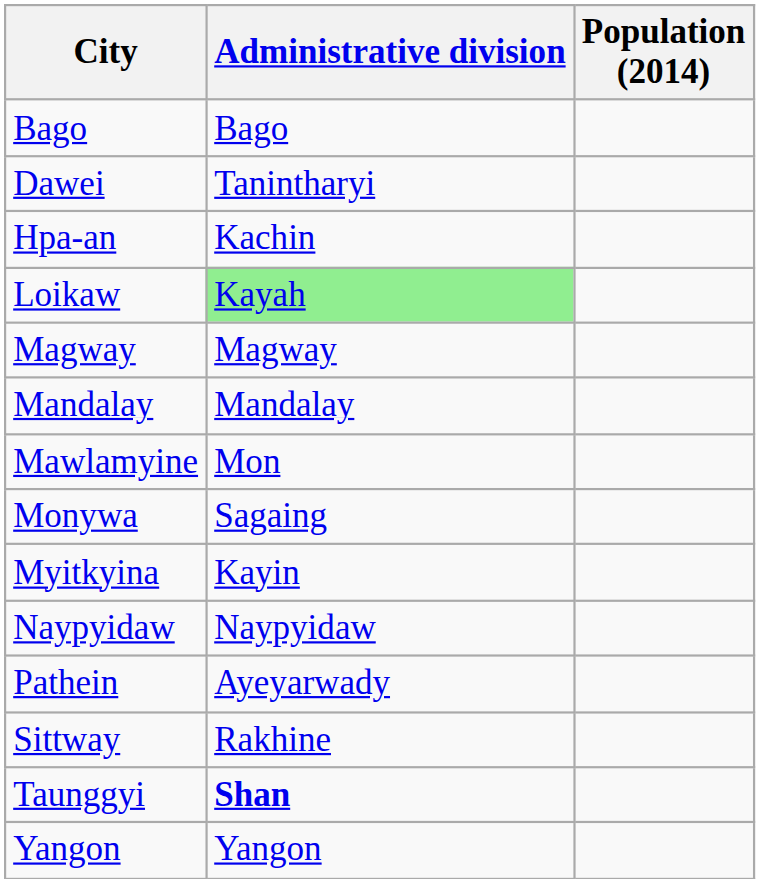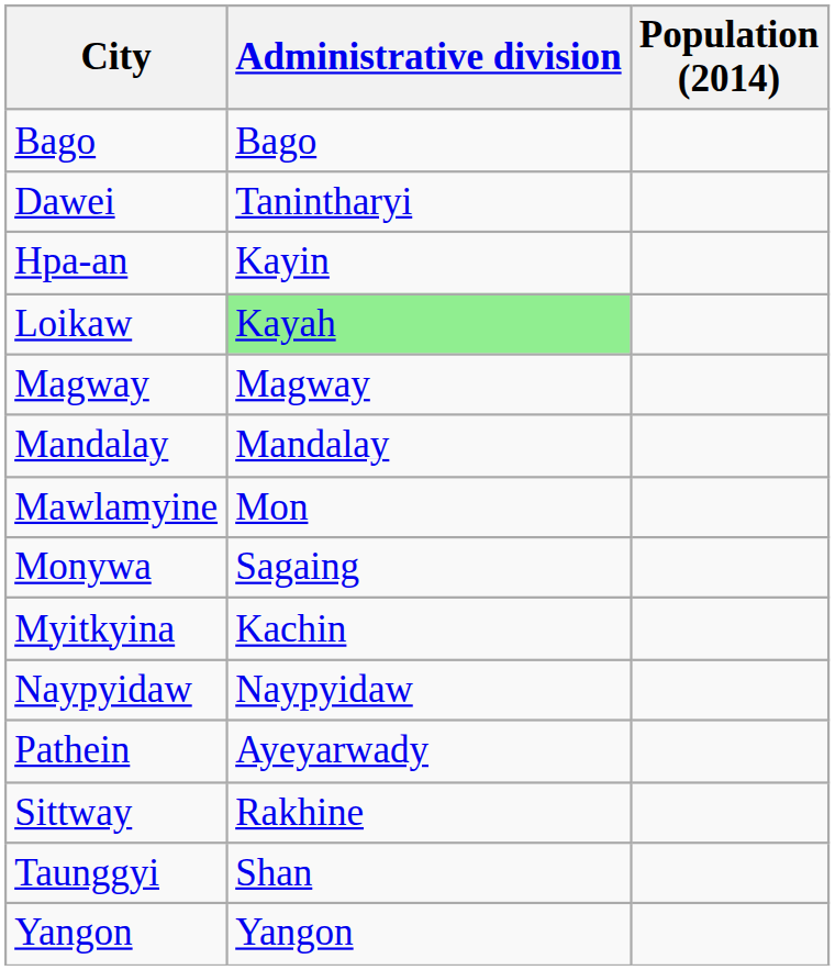Hpa-an | Administrative division: Kachin -> Kayin
Myitkyina | Administrative division: Kayin -> Kachin
Taunggyi | Administrative division: bold -> normal
